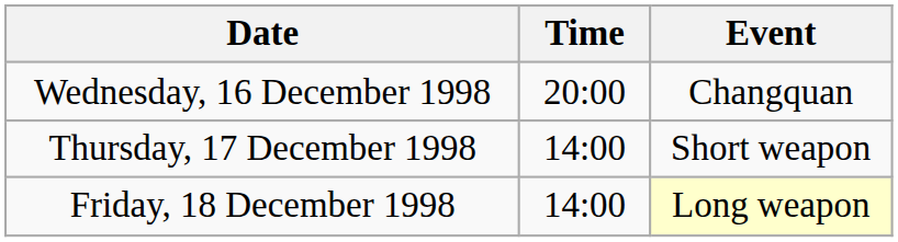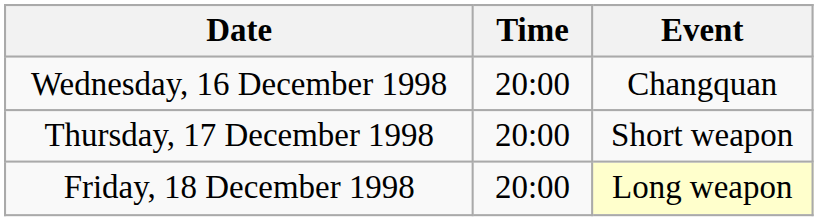Thursday, 17 December 1998 | Time: 14:00 -> 20:00
Friday, 18 December 1998 | Time: 14:00 -> 20:00
